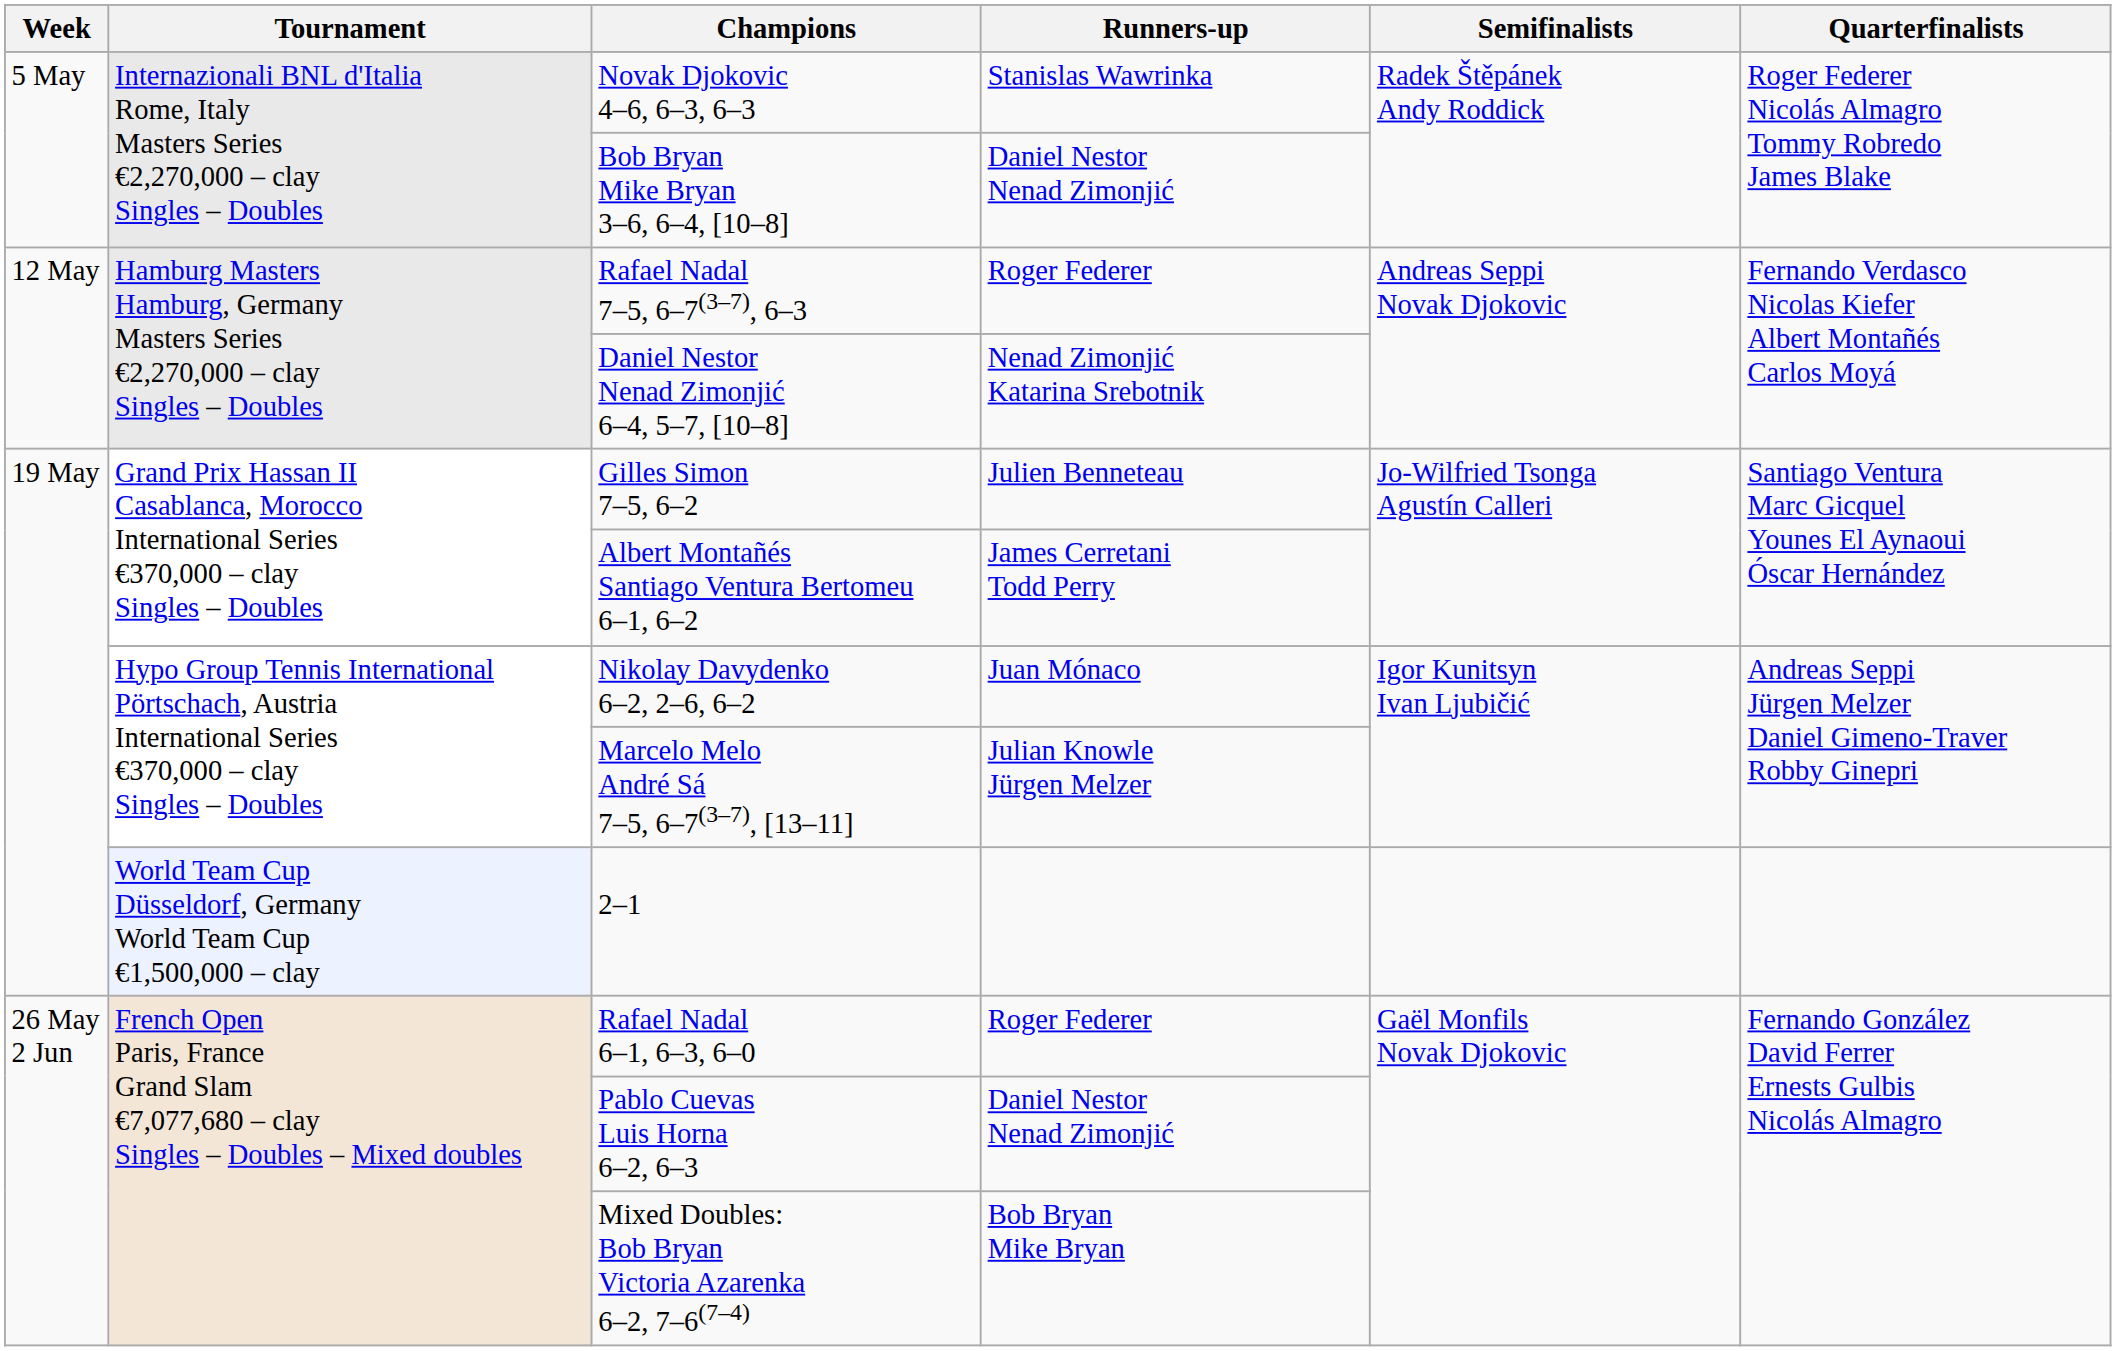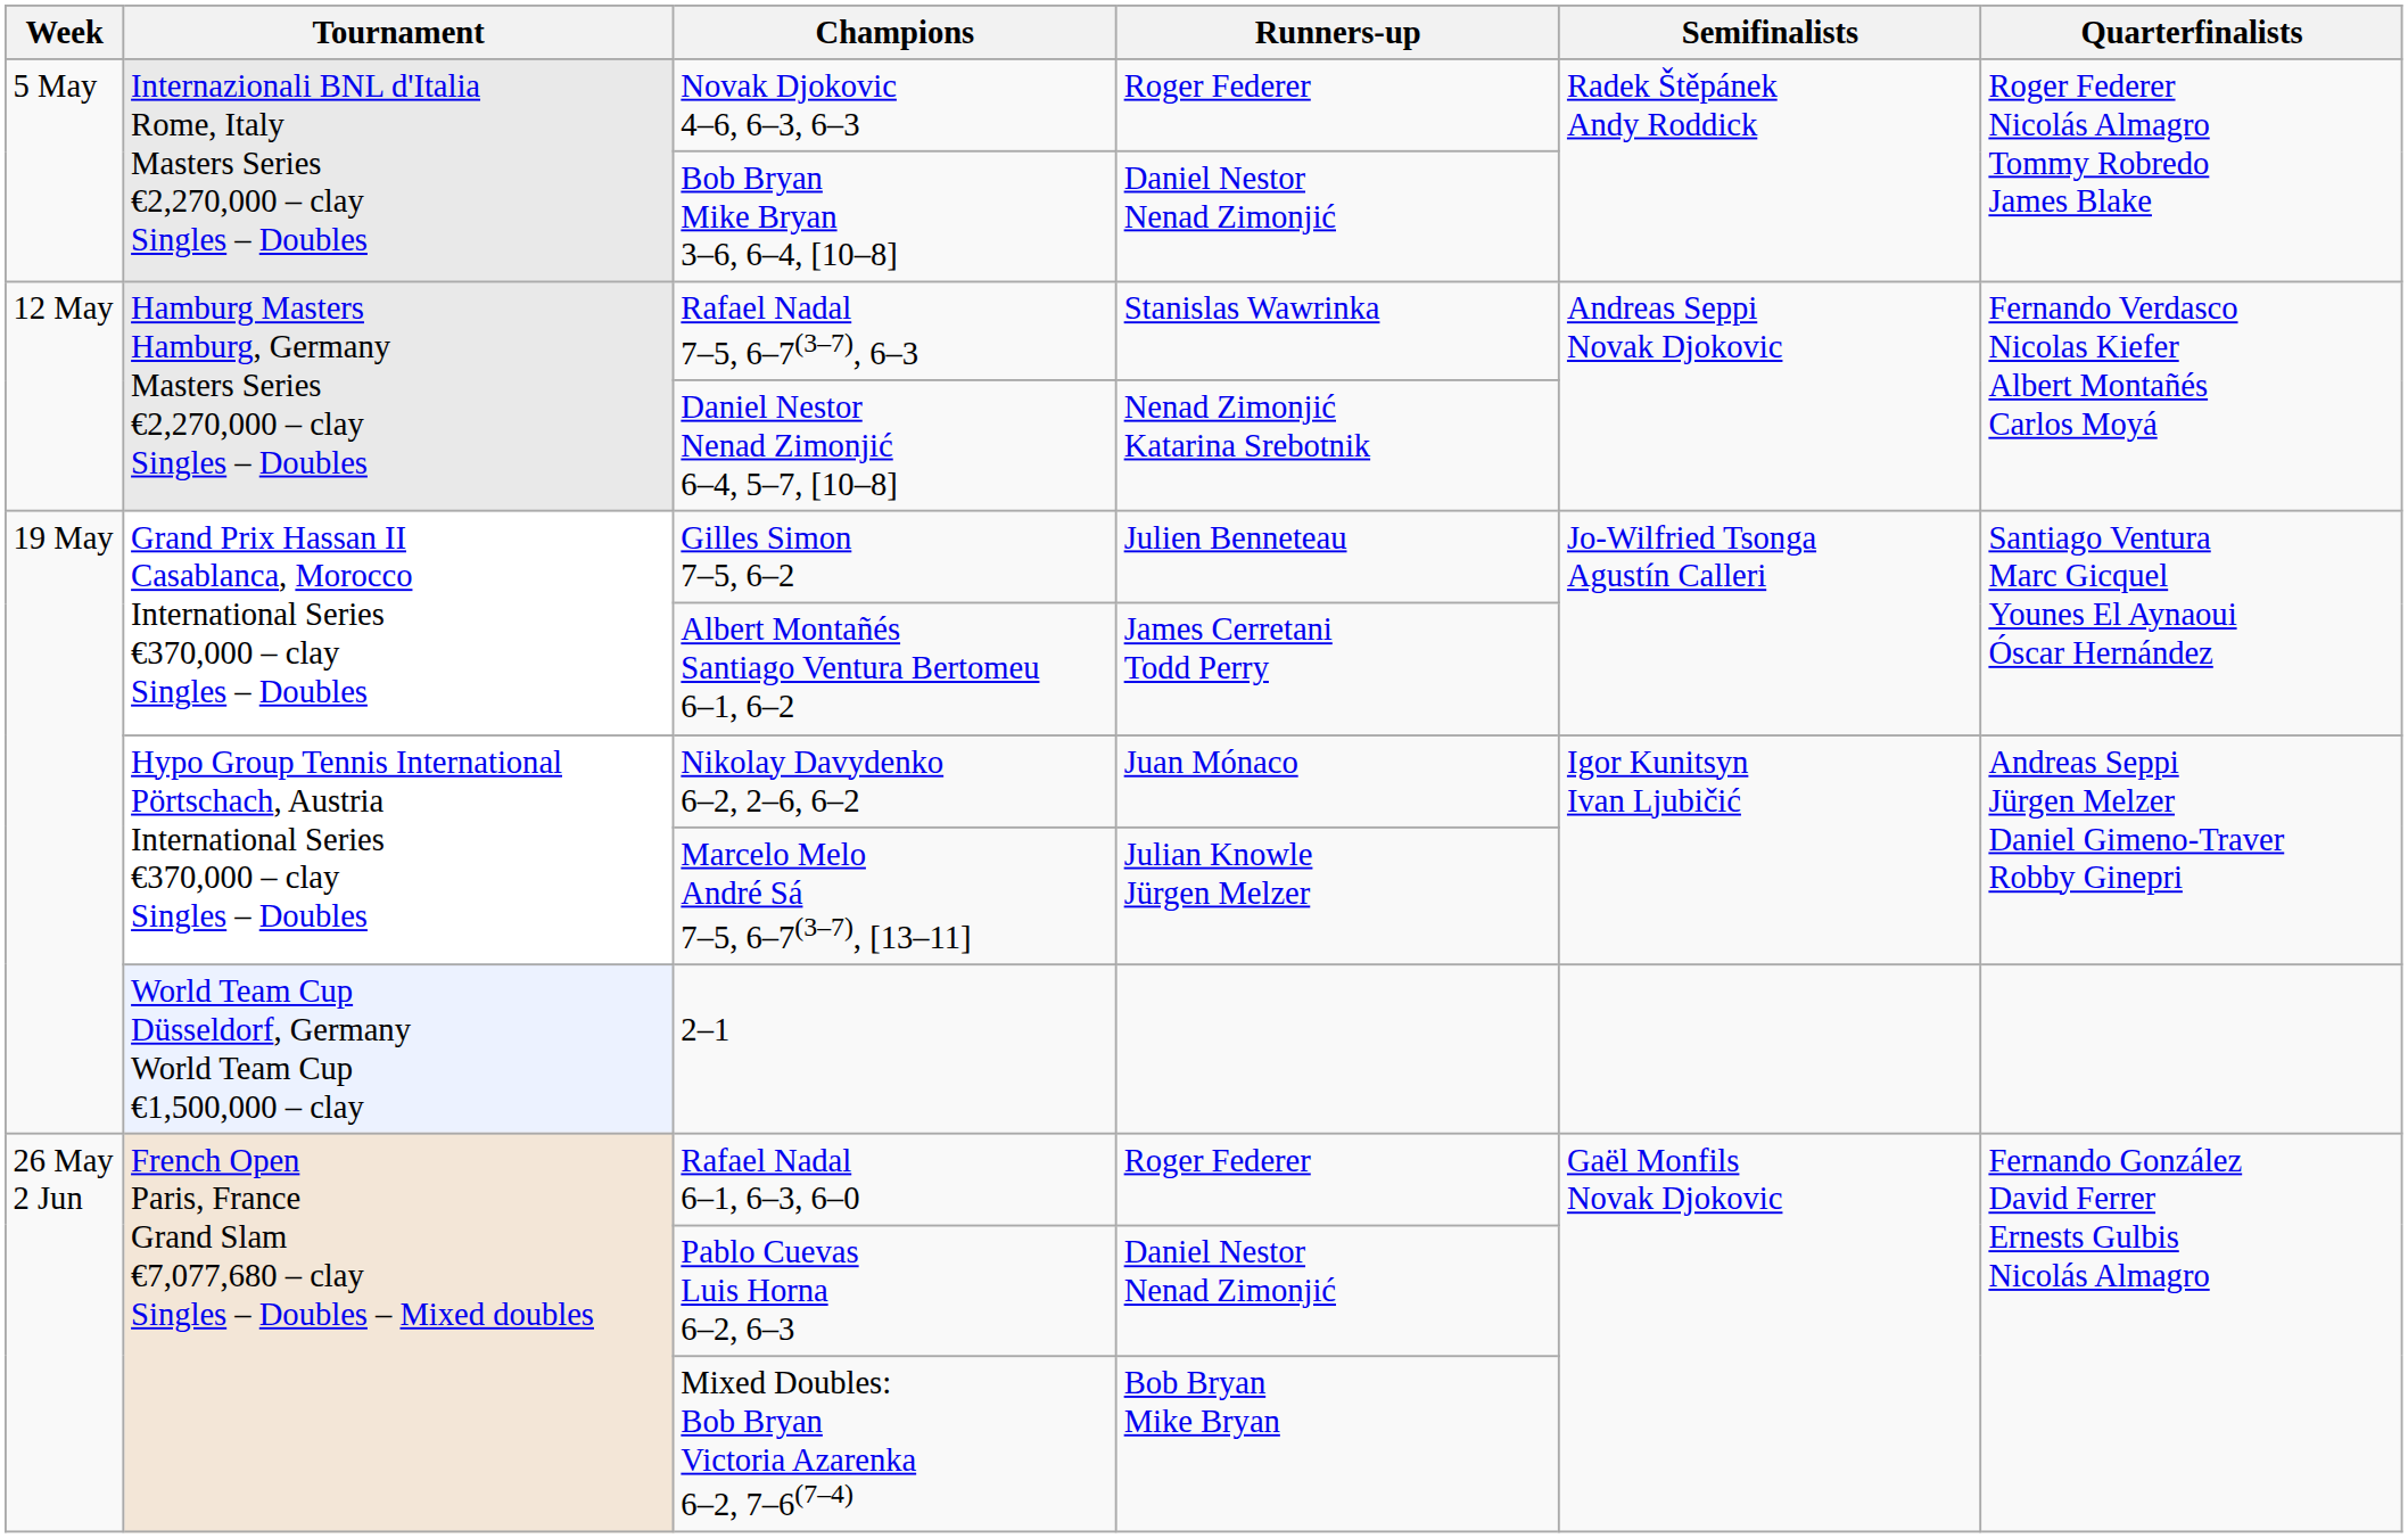Novak Djokovic 4–6, 6–3, 6–3 | Runners-up: Stanislas Wawrinka -> Roger Federer
Rafael Nadal 7–5, 6–7(3–7), 6–3 | Runners-up: Roger Federer -> Stanislas Wawrinka
